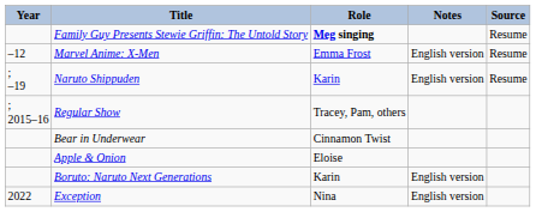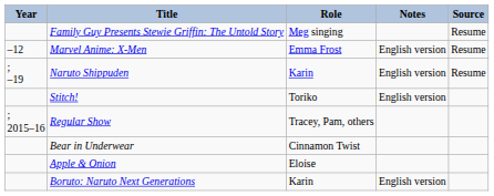Family Guy Presents Stewie Griffin: The Untold Story | Role: bold -> normal
+ row: Stitch! | Toriko | English version
- row: 2022 | Exception | Nina | English version
